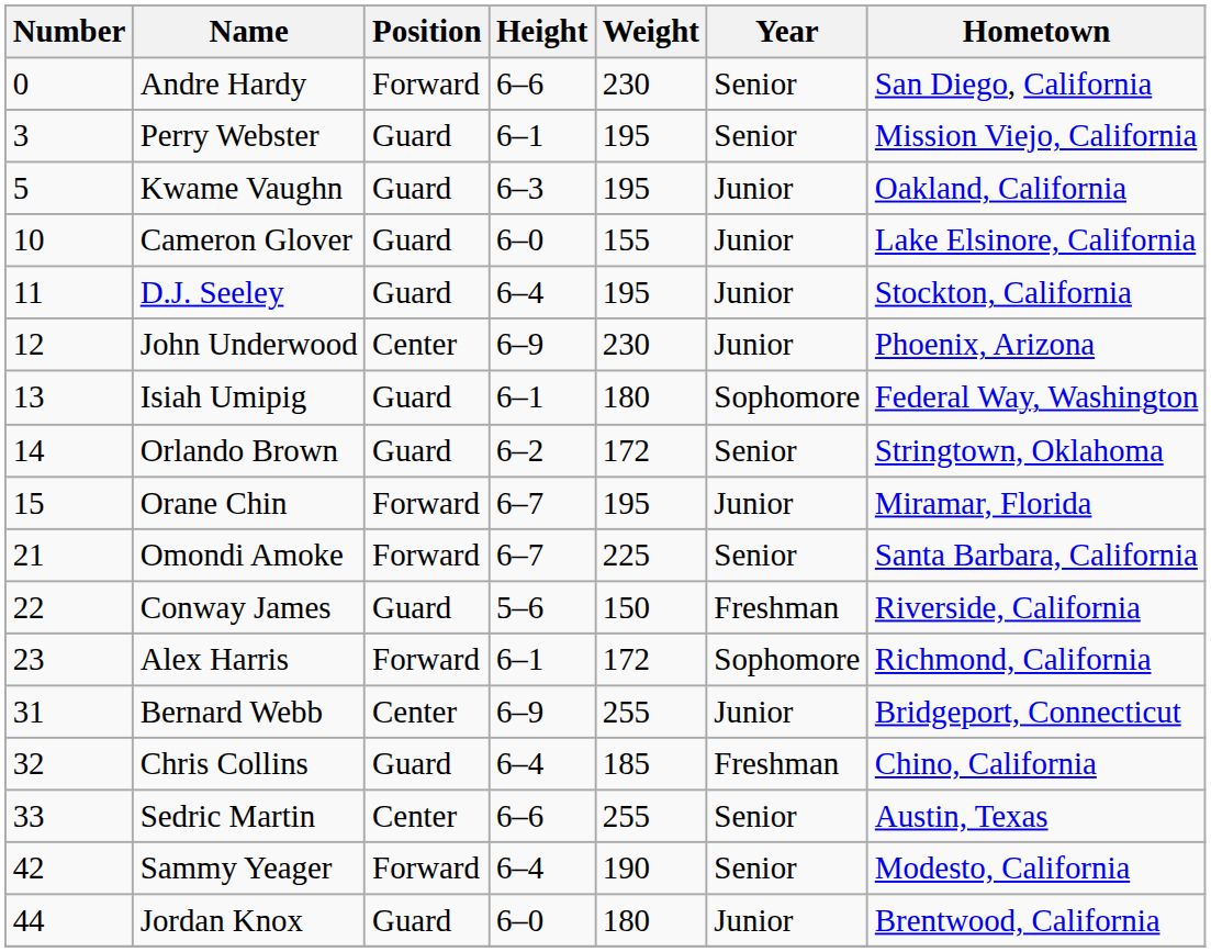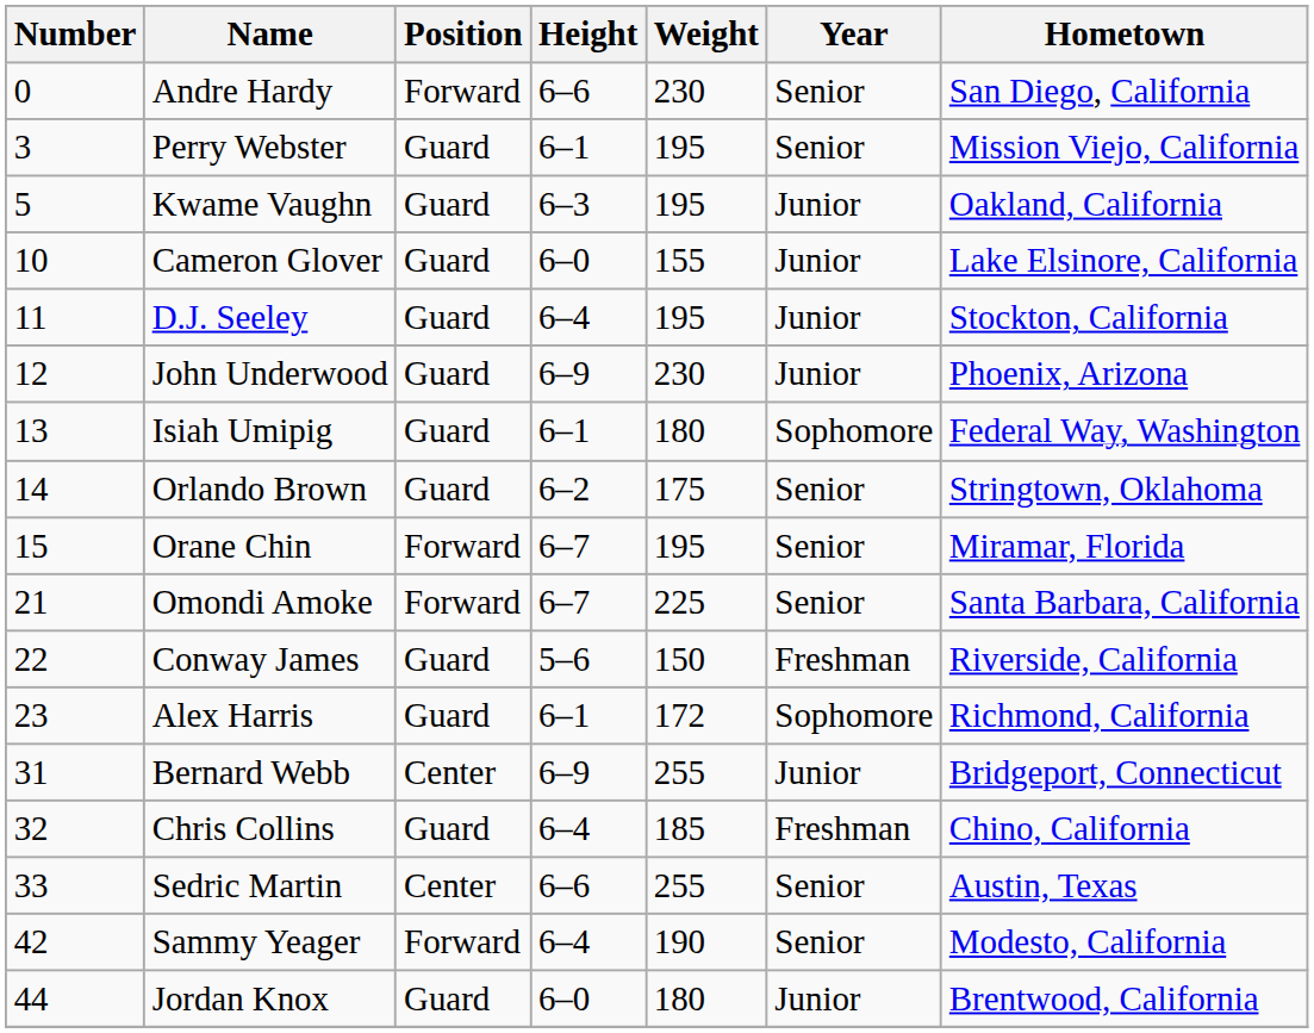John Underwood | Position: Center -> Guard
Orlando Brown | Weight: 172 -> 175
Orane Chin | Year: Junior -> Senior
Alex Harris | Position: Forward -> Guard
